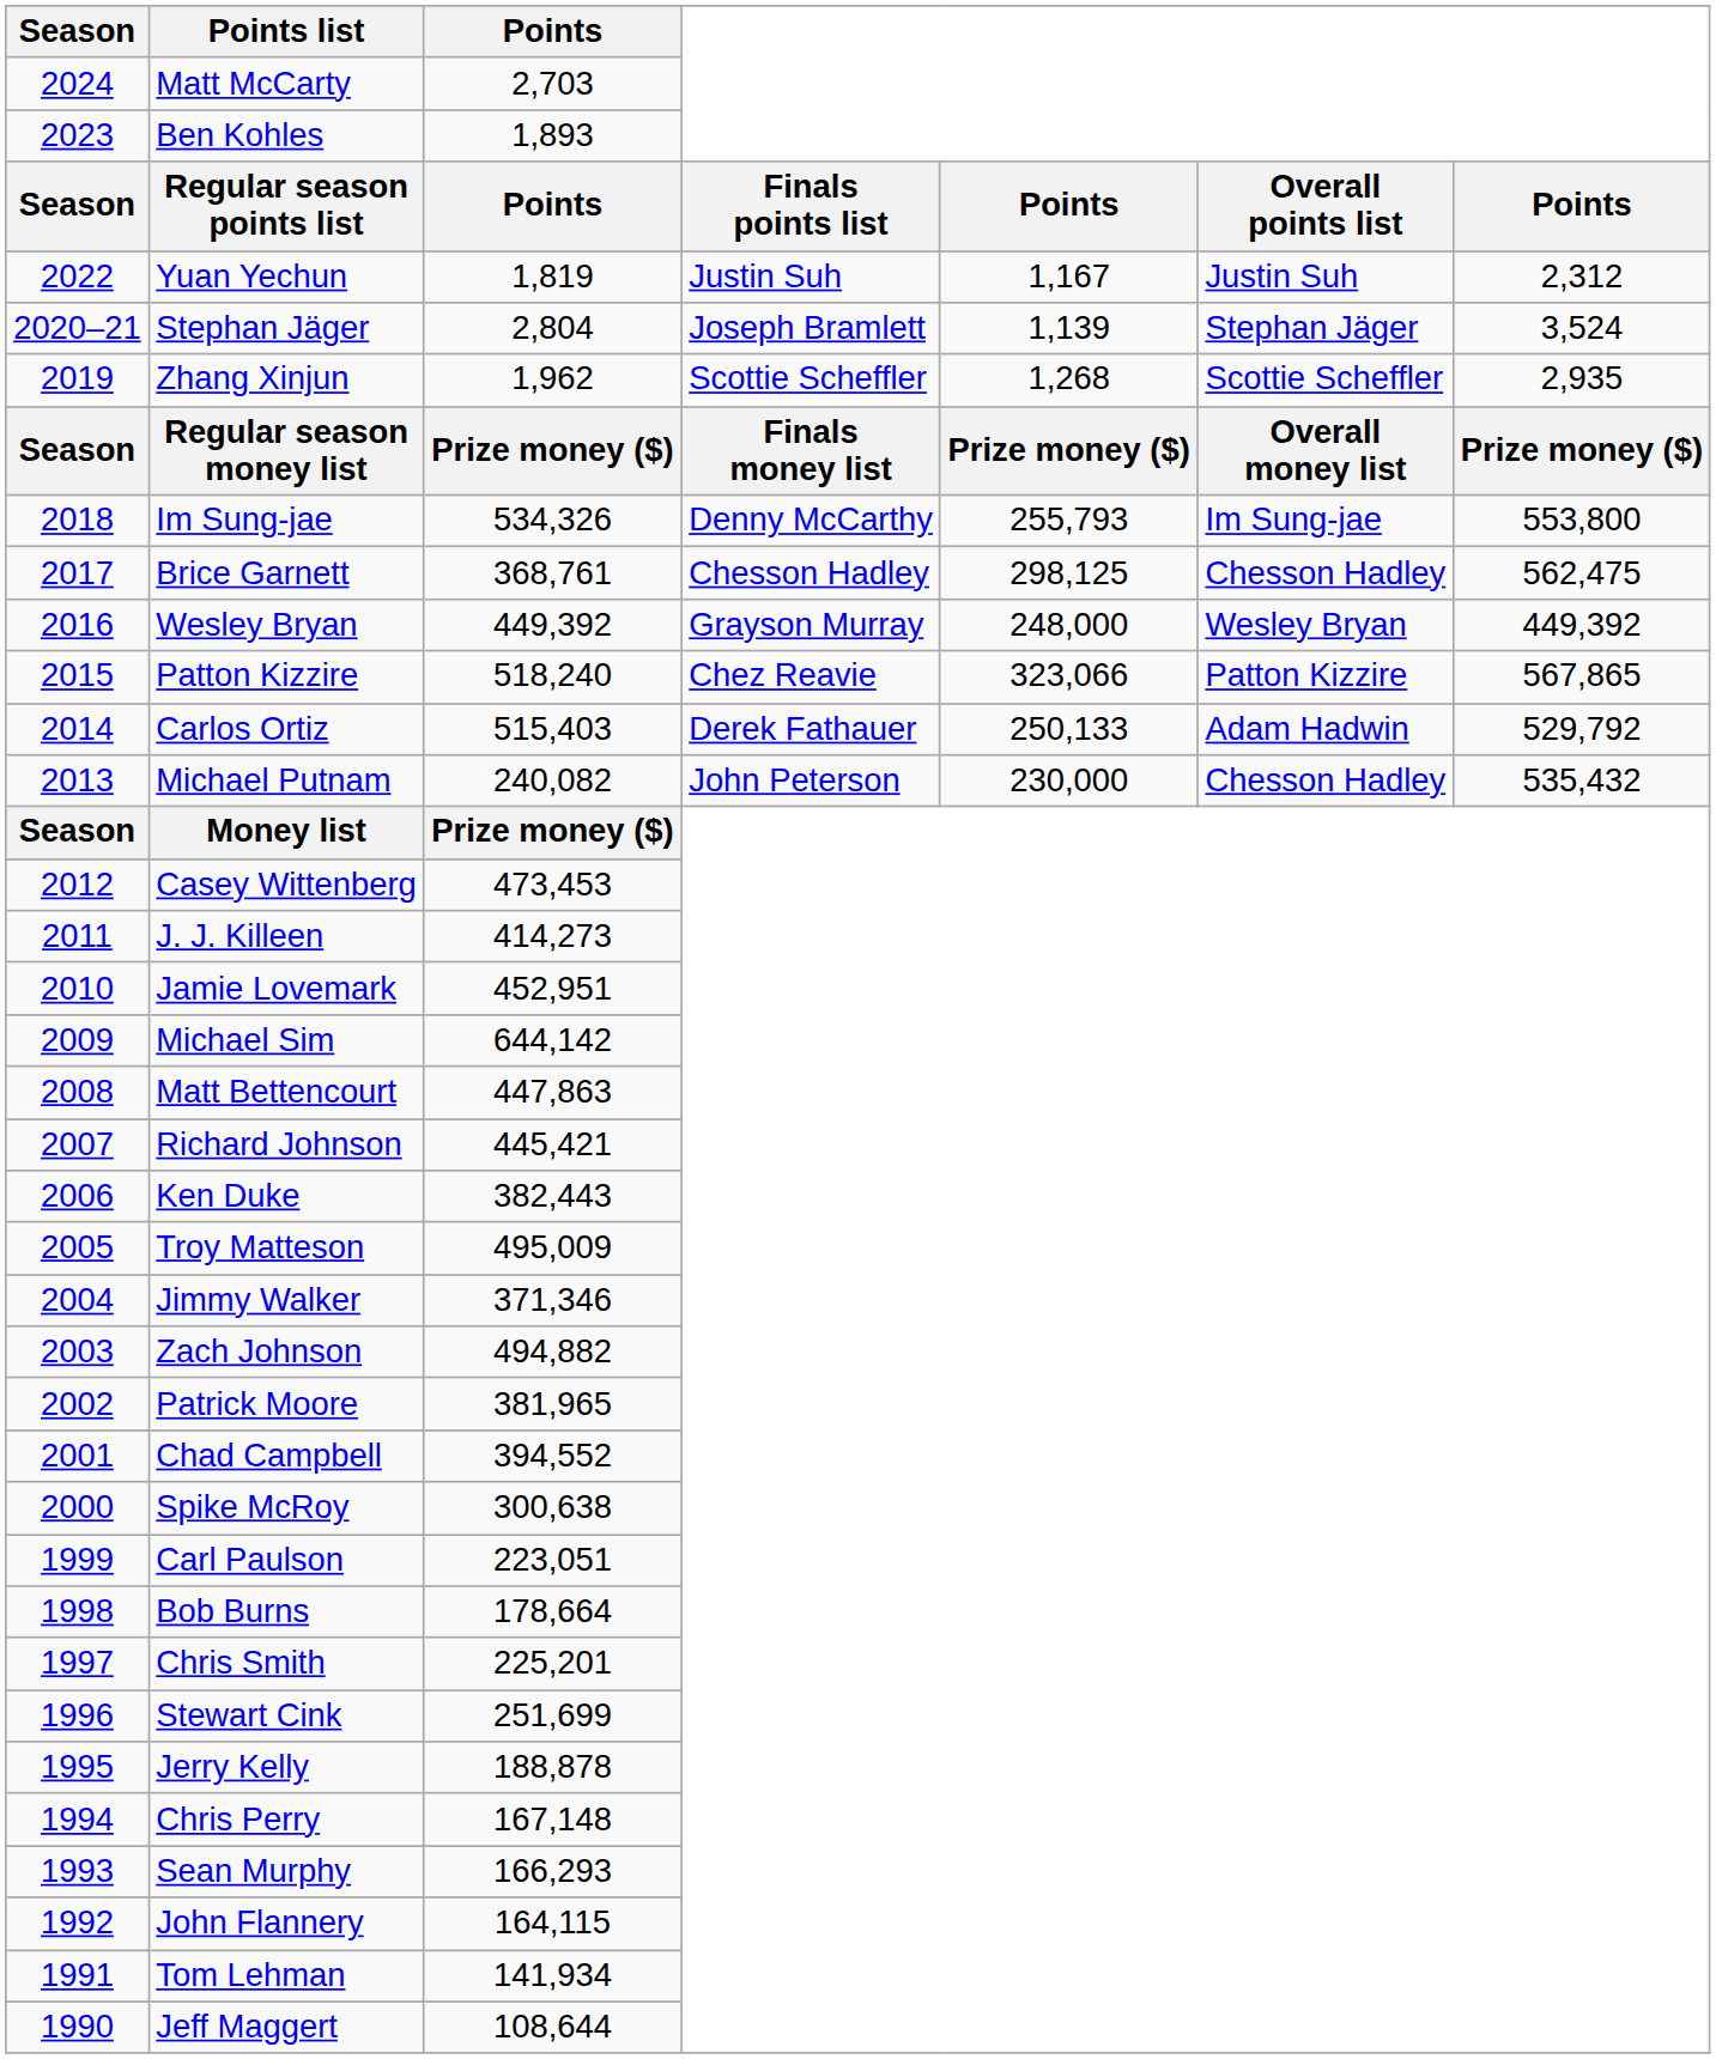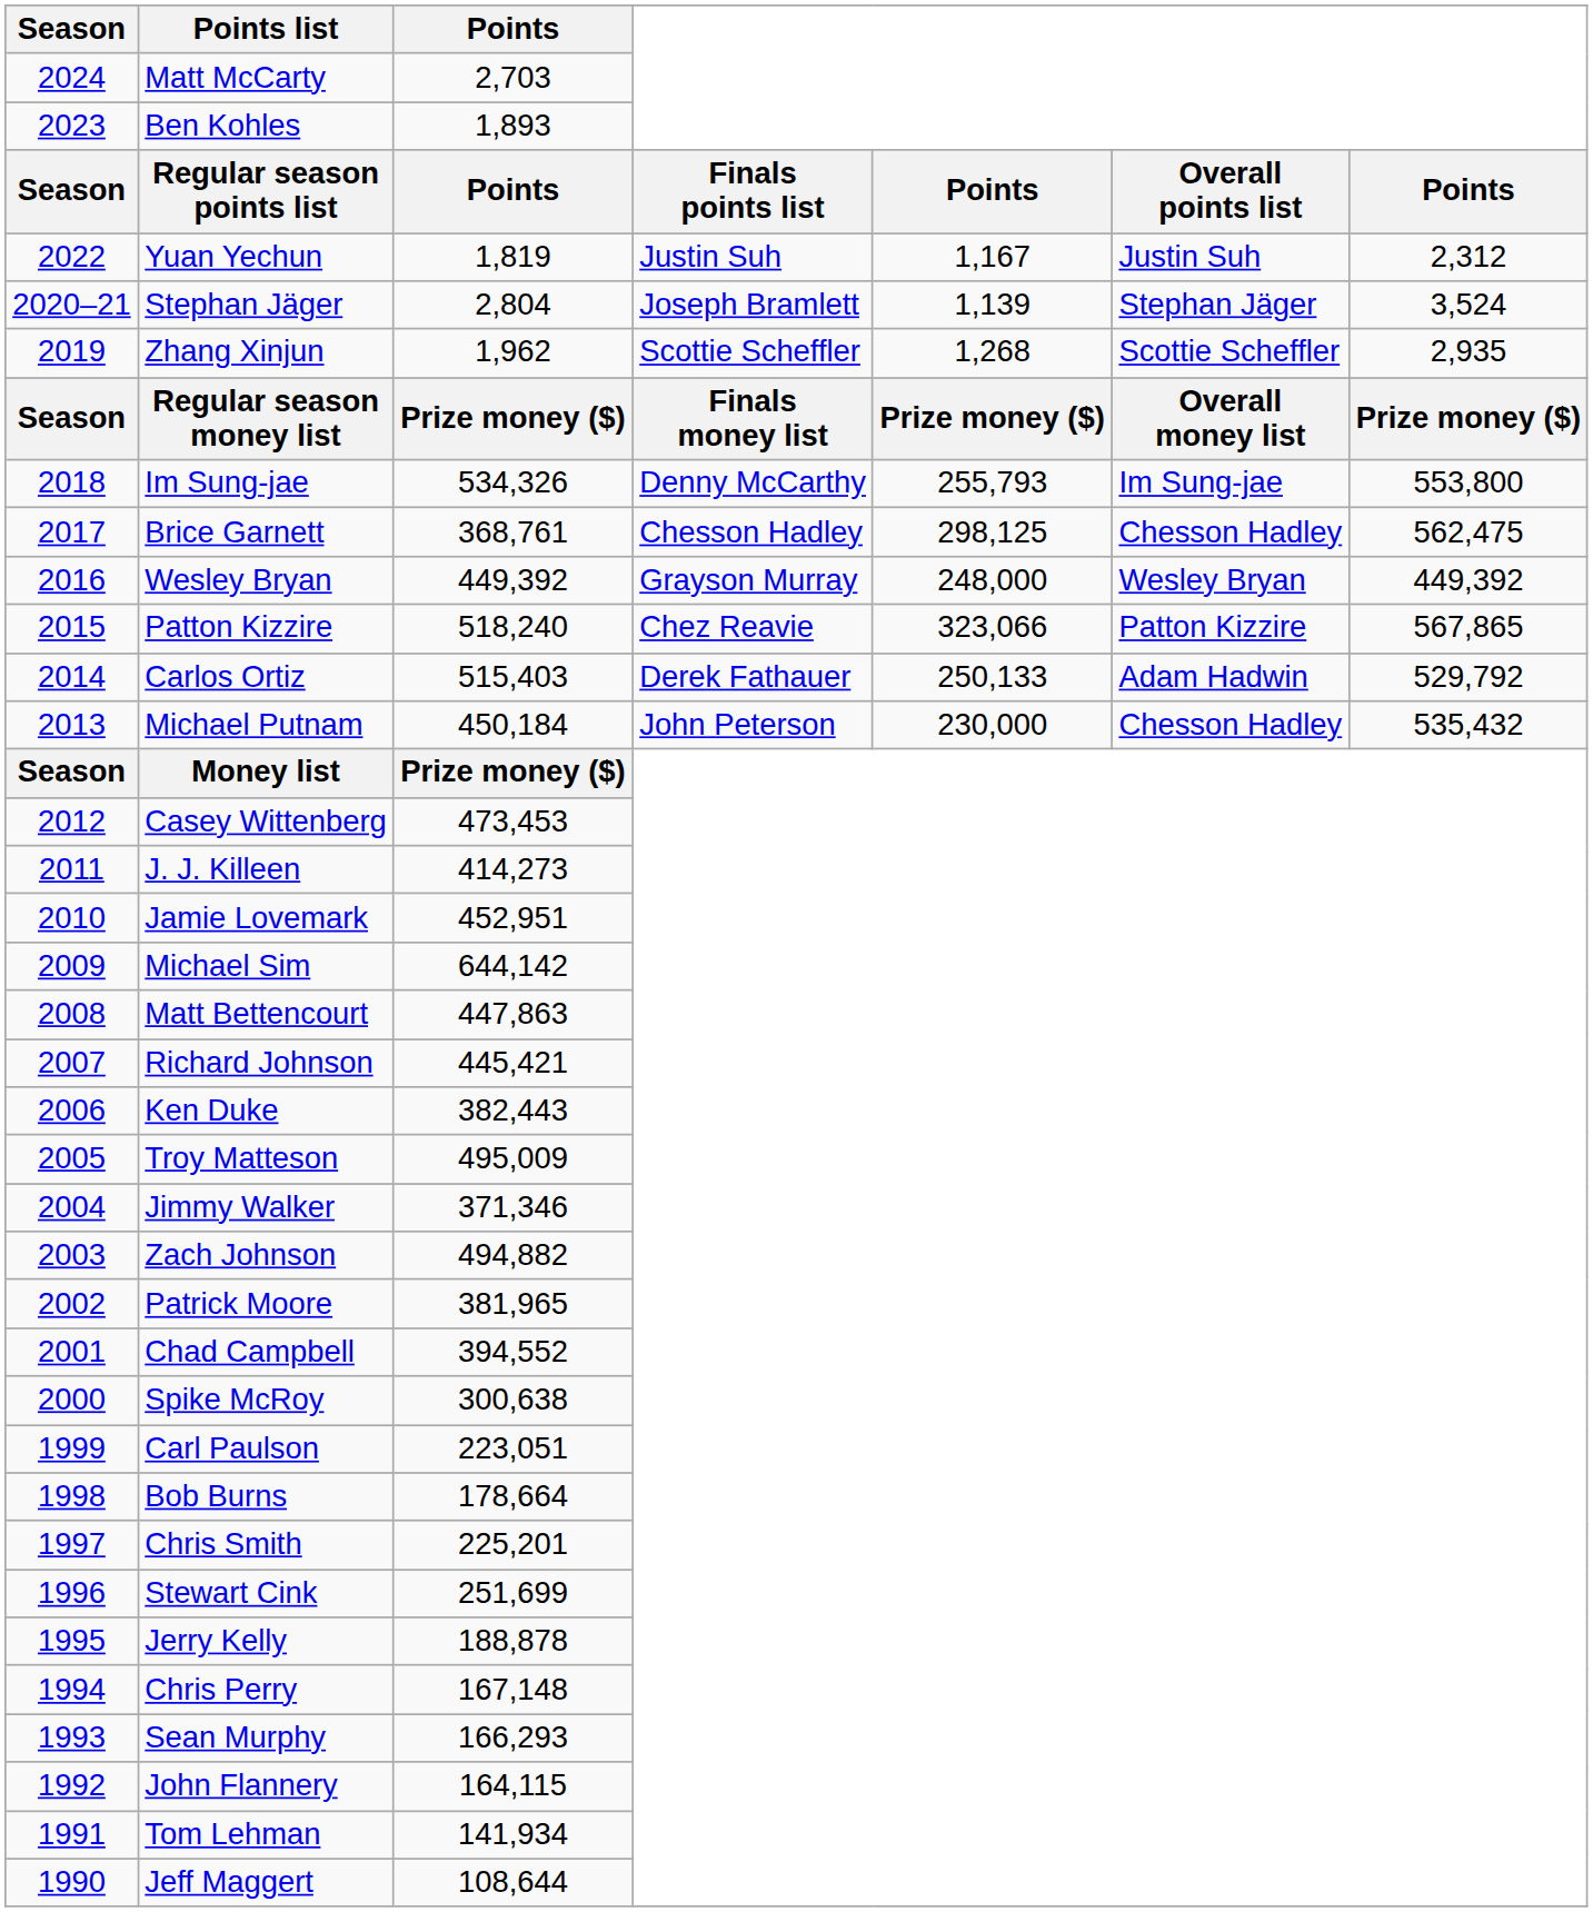Michael Putnam | Points: 240,082 -> 450,184
